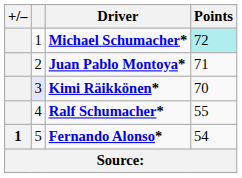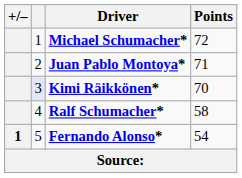Michael Schumacher* | Points: paleturquoise background -> no background
Ralf Schumacher* | Points: 55 -> 58
